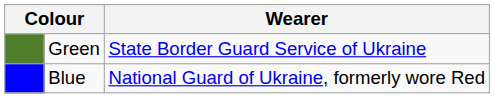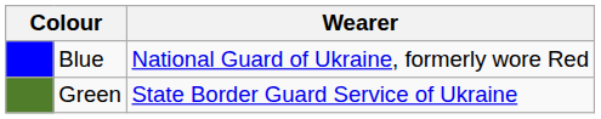rows swapped: Green <-> Blue
